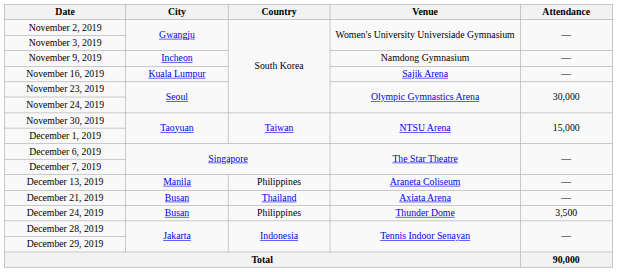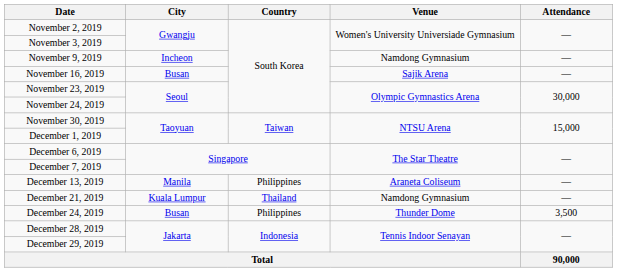November 16, 2019 | City: Kuala Lumpur -> Busan
December 21, 2019 | City: Busan -> Kuala Lumpur
December 21, 2019 | Venue: Axiata Arena -> Namdong Gymnasium
